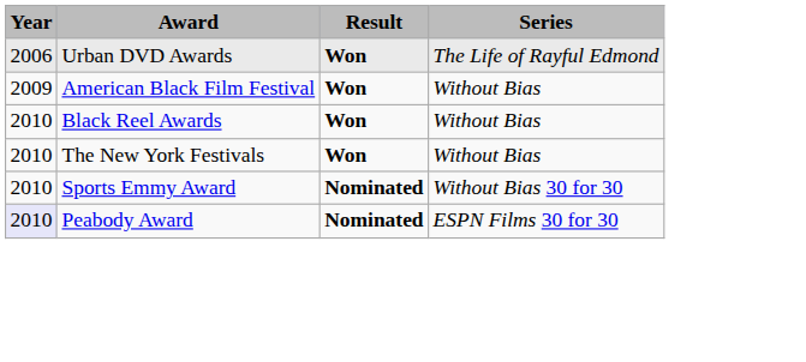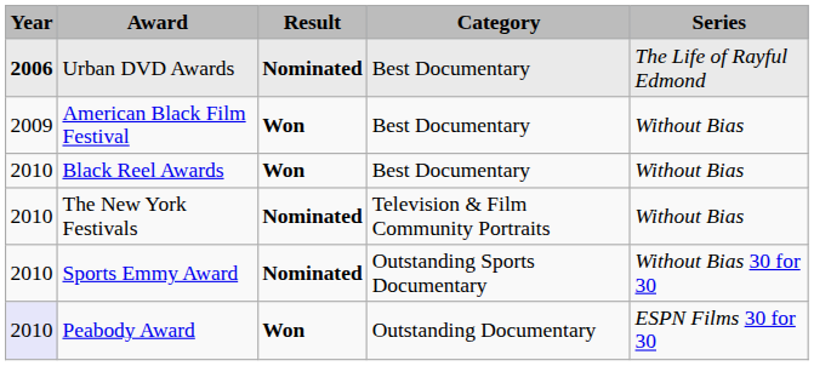+ column: Category | Best Documentary | Best Documentary | Best Documentary | Television & Film Community Portraits | Outstanding Sports Documentary | Outstanding Documentary
Urban DVD Awards | Year: normal -> bold
Urban DVD Awards | Result: Won -> Nominated
The New York Festivals | Result: Won -> Nominated
Peabody Award | Result: Nominated -> Won
